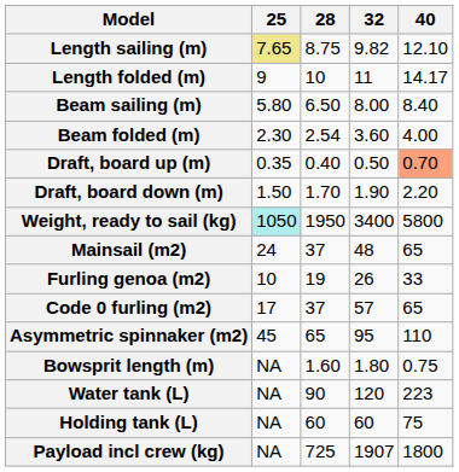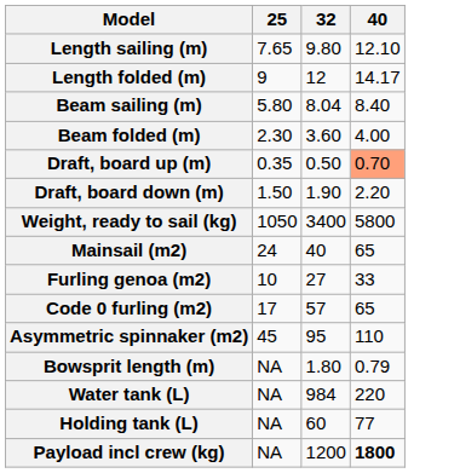- column: 28 | 8.75 | 10 | 6.50 | 2.54 | 0.40 | 1.70 | 1950 | 37 | 19 | 37 | 65 | 1.60 | 90 | 60 | 725
Length sailing (m) | 25: khaki background -> no background
Length sailing (m) | 32: 9.82 -> 9.80
Length folded (m) | 32: 11 -> 12
Beam sailing (m) | 32: 8.00 -> 8.04
Weight, ready to sail (kg) | 25: paleturquoise background -> no background
Mainsail (m2) | 32: 48 -> 40
Furling genoa (m2) | 32: 26 -> 27
Bowsprit length (m) | 40: 0.75 -> 0.79
Water tank (L) | 32: 120 -> 984
Water tank (L) | 40: 223 -> 220
Holding tank (L) | 40: 75 -> 77
Payload incl crew (kg) | 32: 1907 -> 1200
Payload incl crew (kg) | 40: normal -> bold
